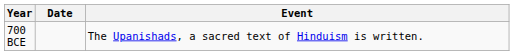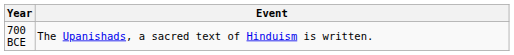- column: Date
